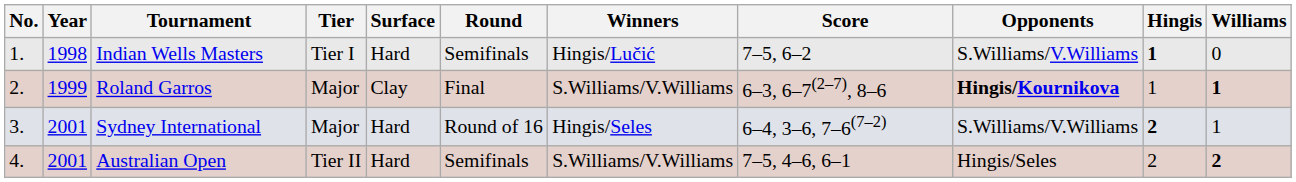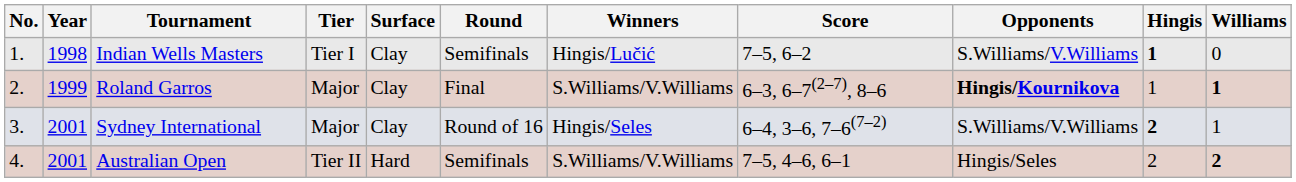Indian Wells Masters | Surface: Hard -> Clay
Sydney International | Surface: Hard -> Clay
